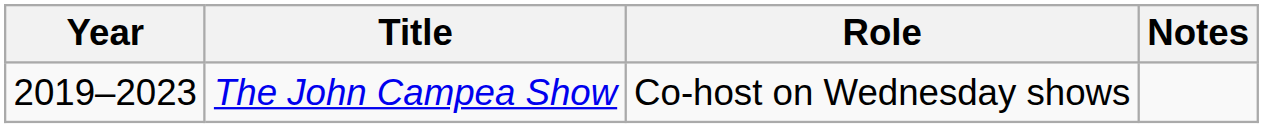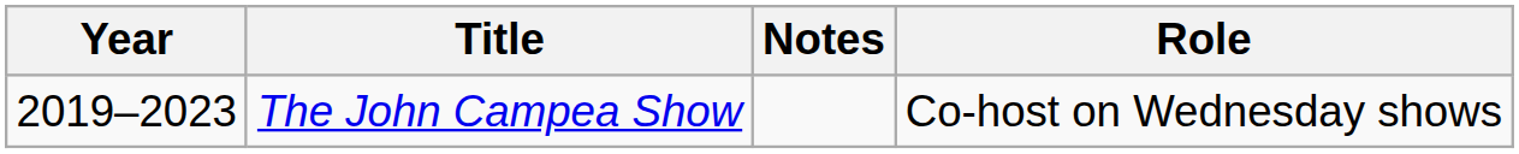columns swapped: Role <-> Notes
